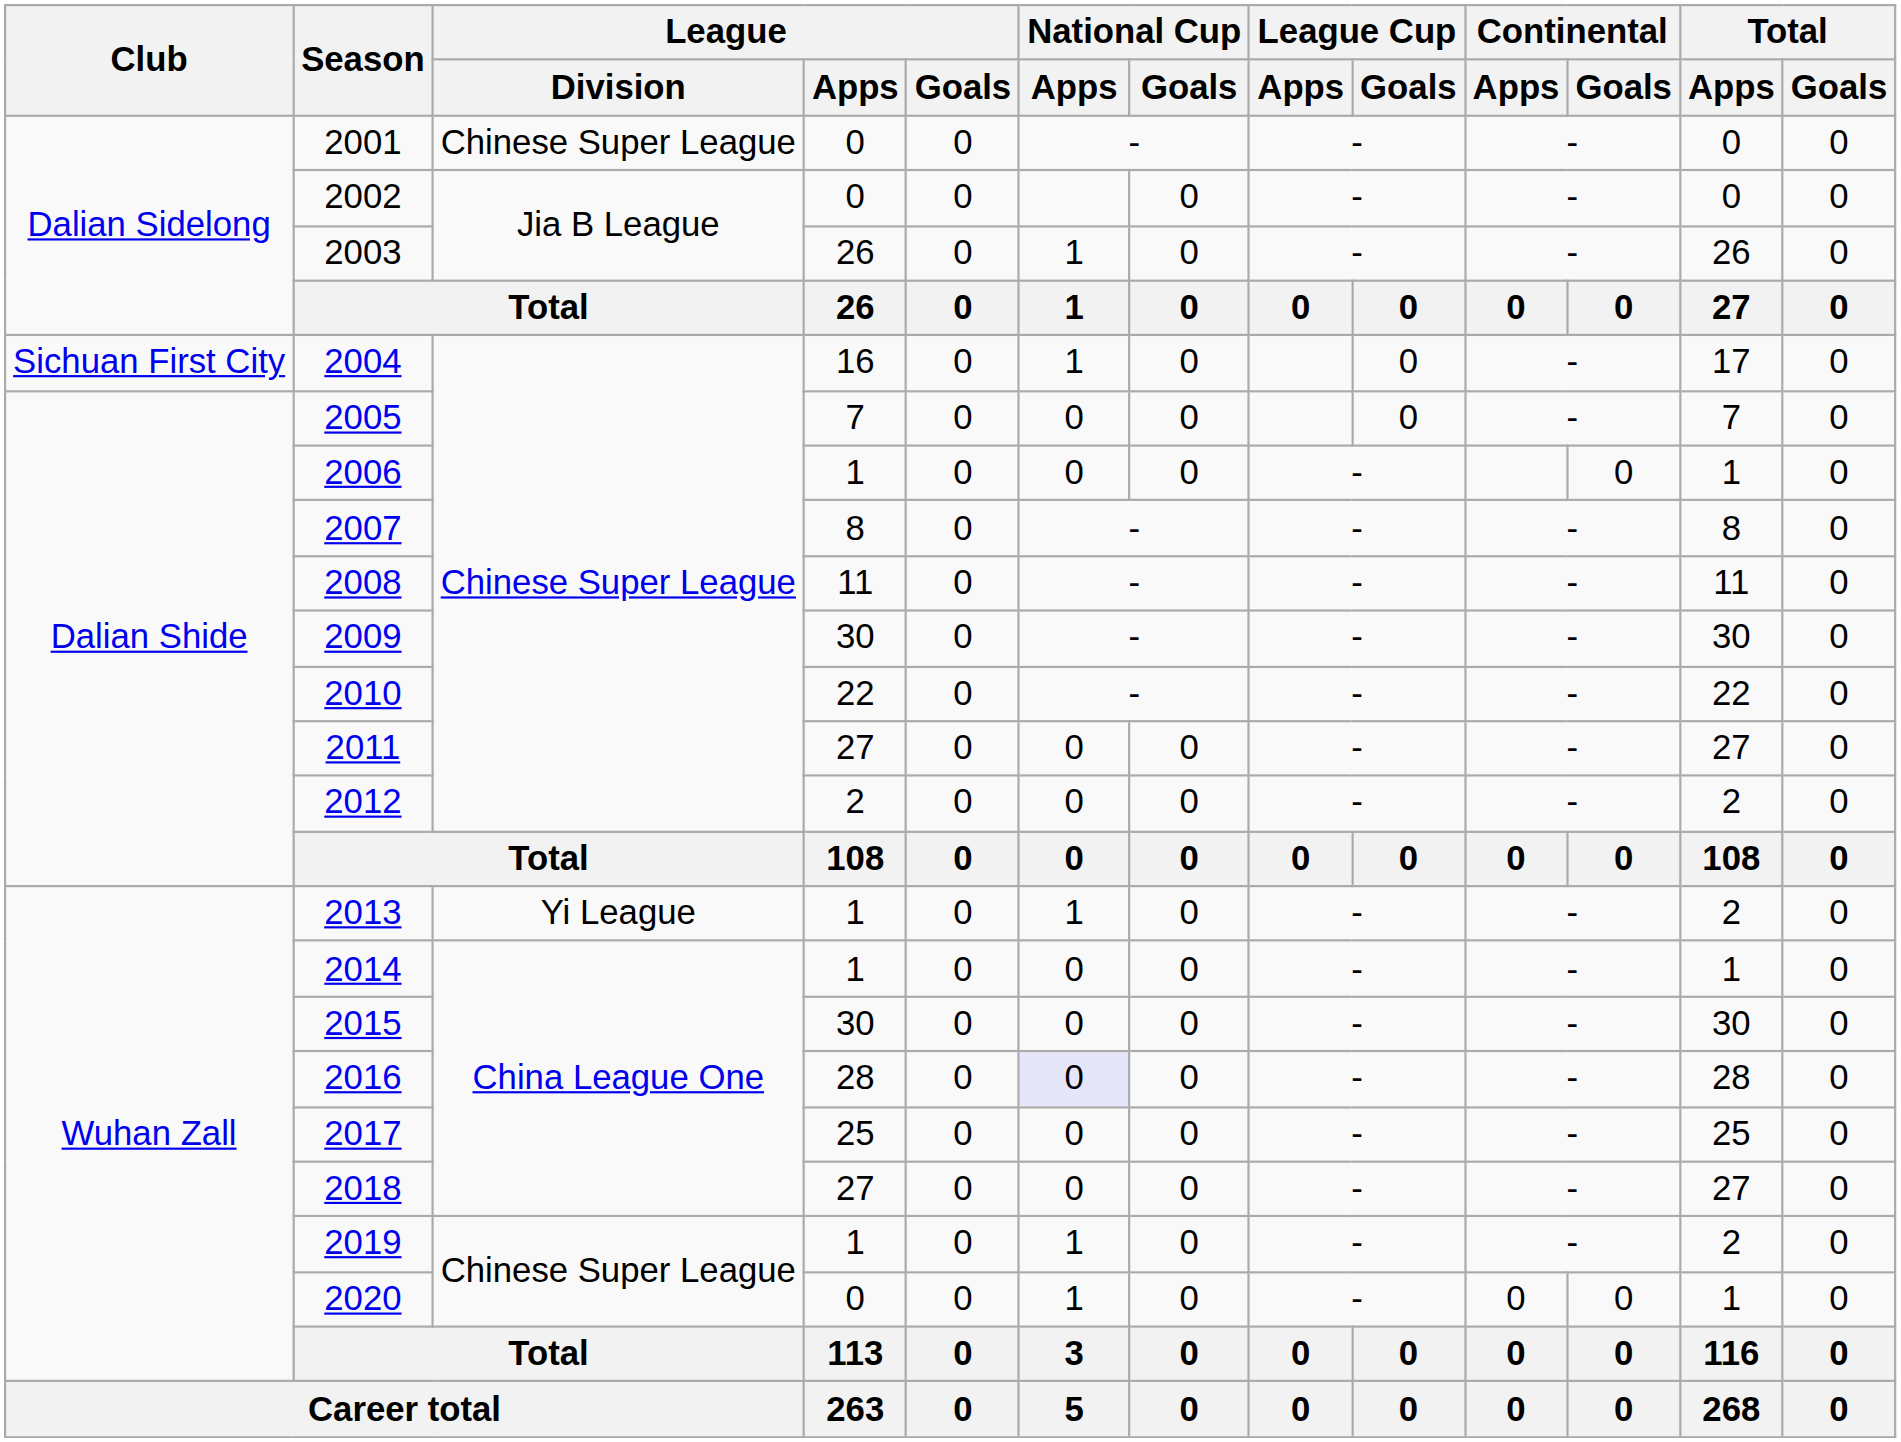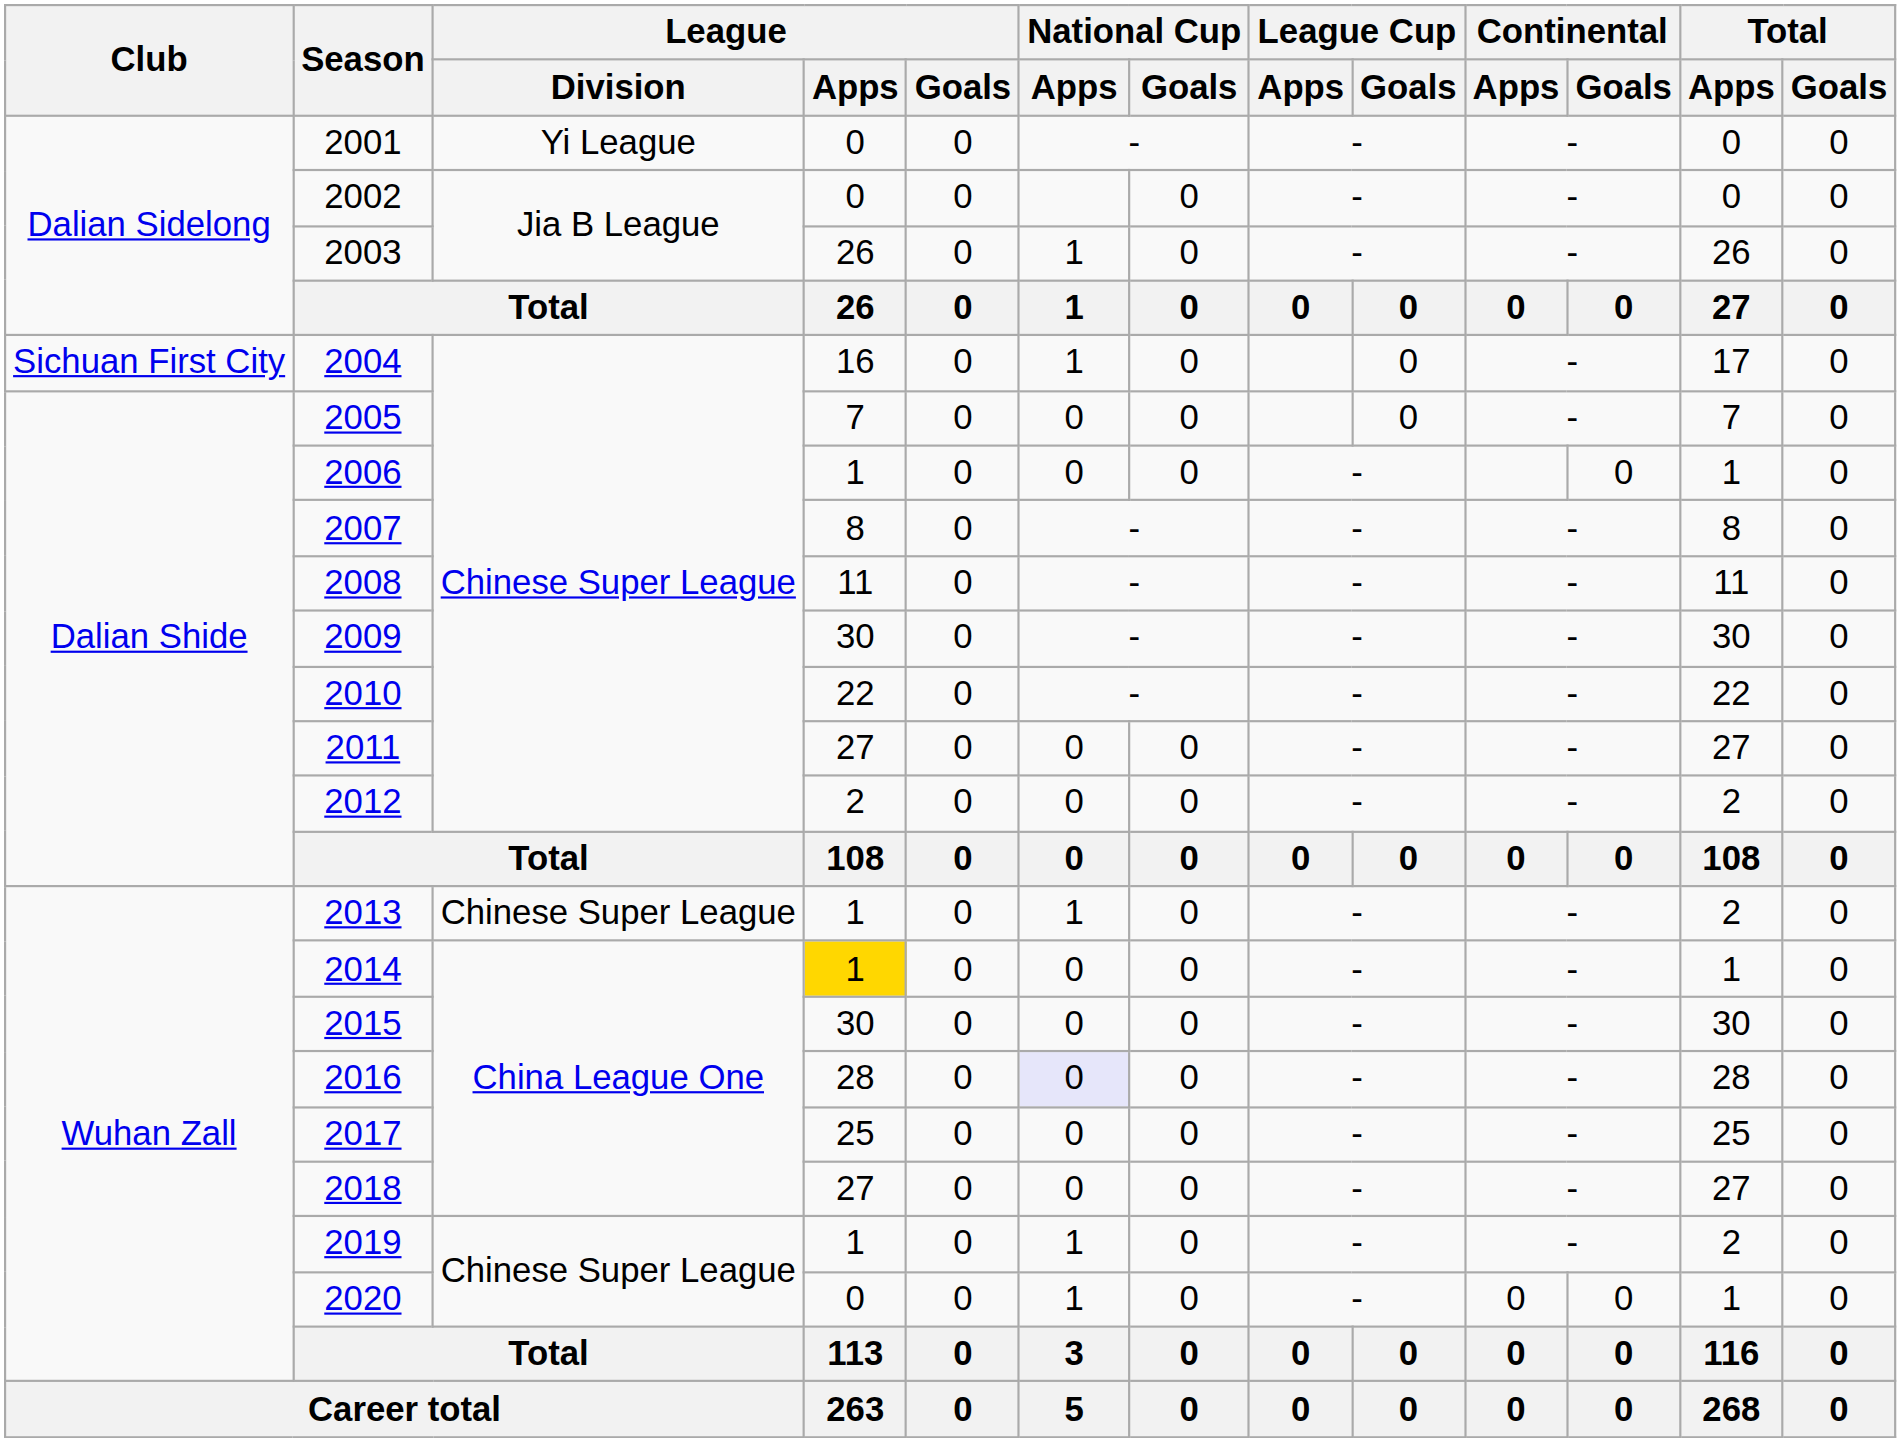2001 | League / Division: Chinese Super League -> Yi League
2013 | League / Division: Yi League -> Chinese Super League
2014 | League / Apps: no background -> gold background
